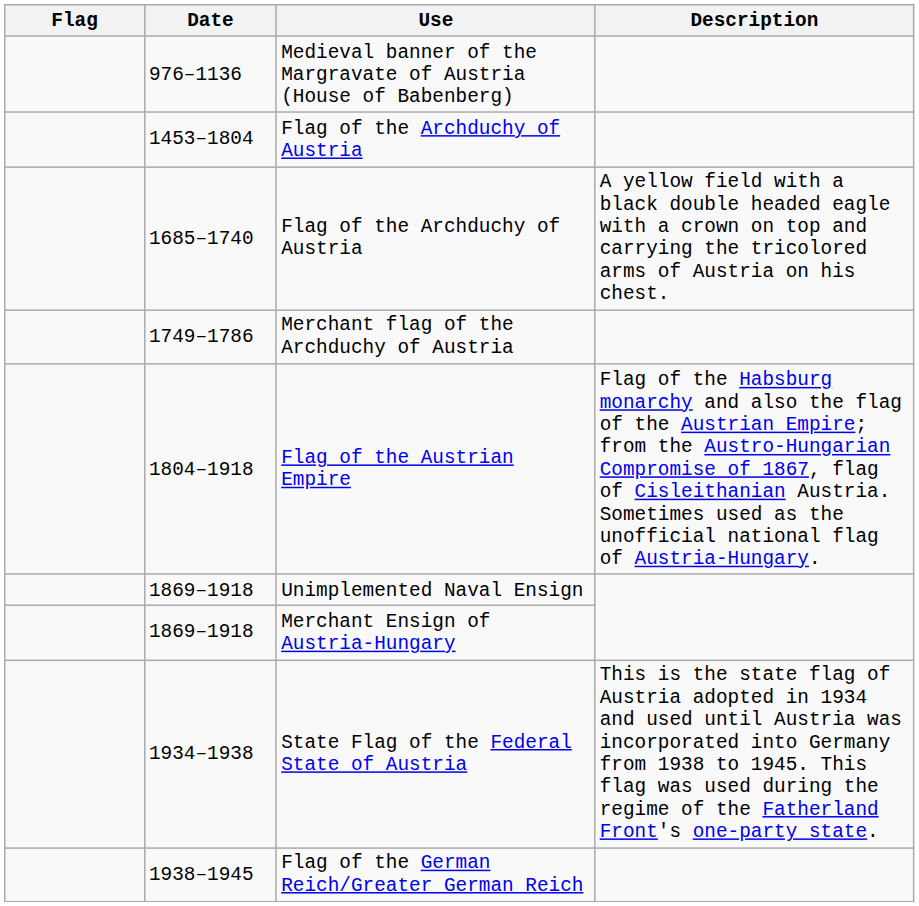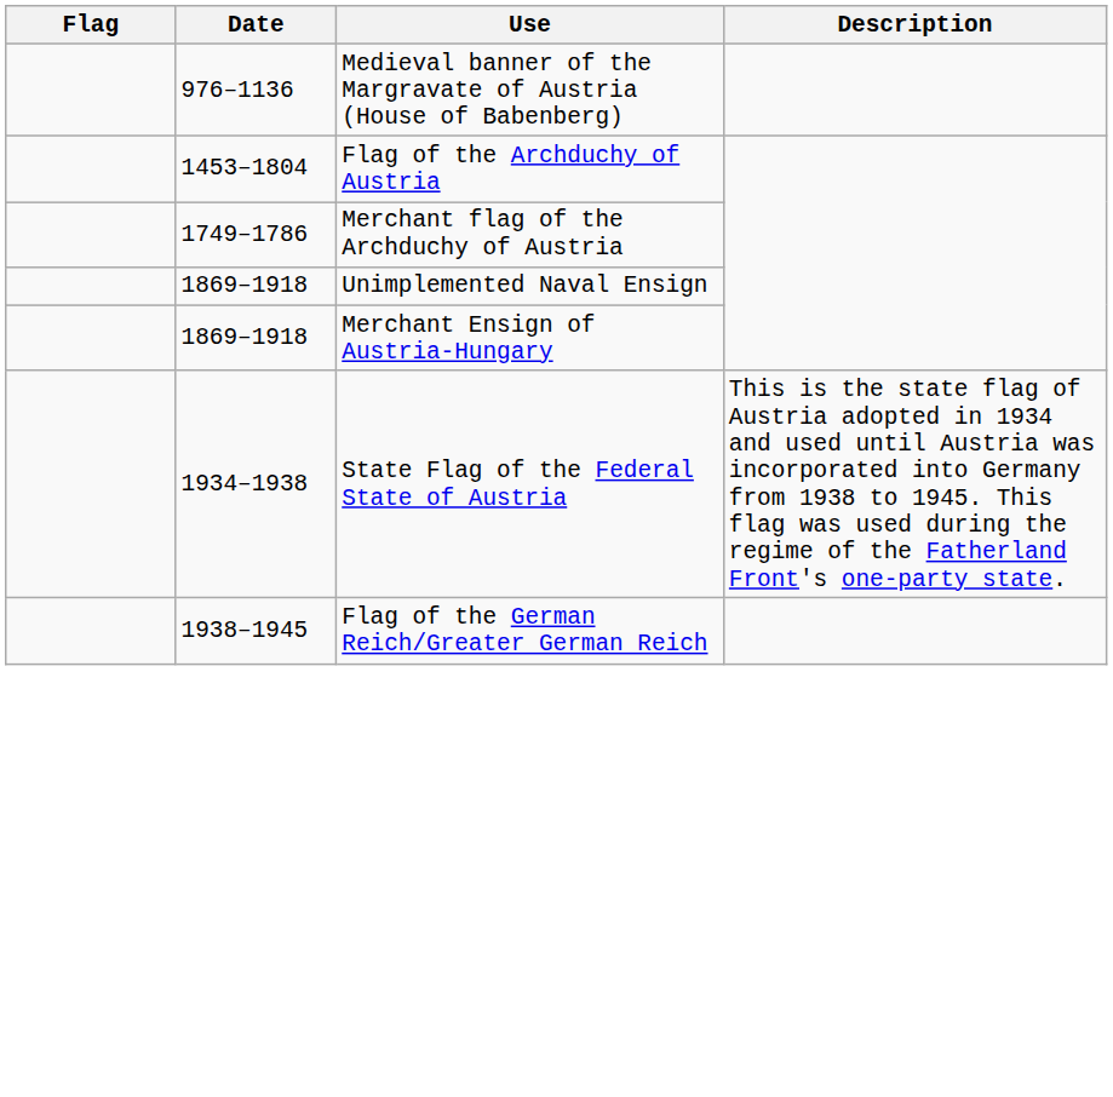- row: 1685–1740 | Flag of the Archduchy of Austria | A yellow field with a black double headed eagle with a crown on top and carrying the tricolored arms of Austria on his chest.
- row: 1804–1918 | Flag of the Austrian Empire | Flag of the Habsburg monarchy and also the flag of the Austrian Empire; from the Austro-Hungarian Compromise of 1867, flag of Cisleithanian Austria. Sometimes used as the unofficial national flag of Austria-Hungary.
